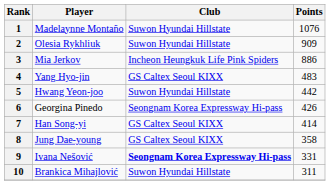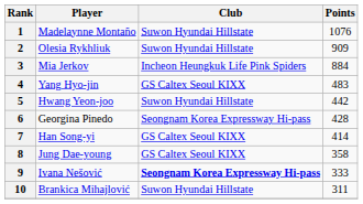3 | Points: 886 -> 884
6 | Points: 426 -> 428
9 | Points: 331 -> 333
